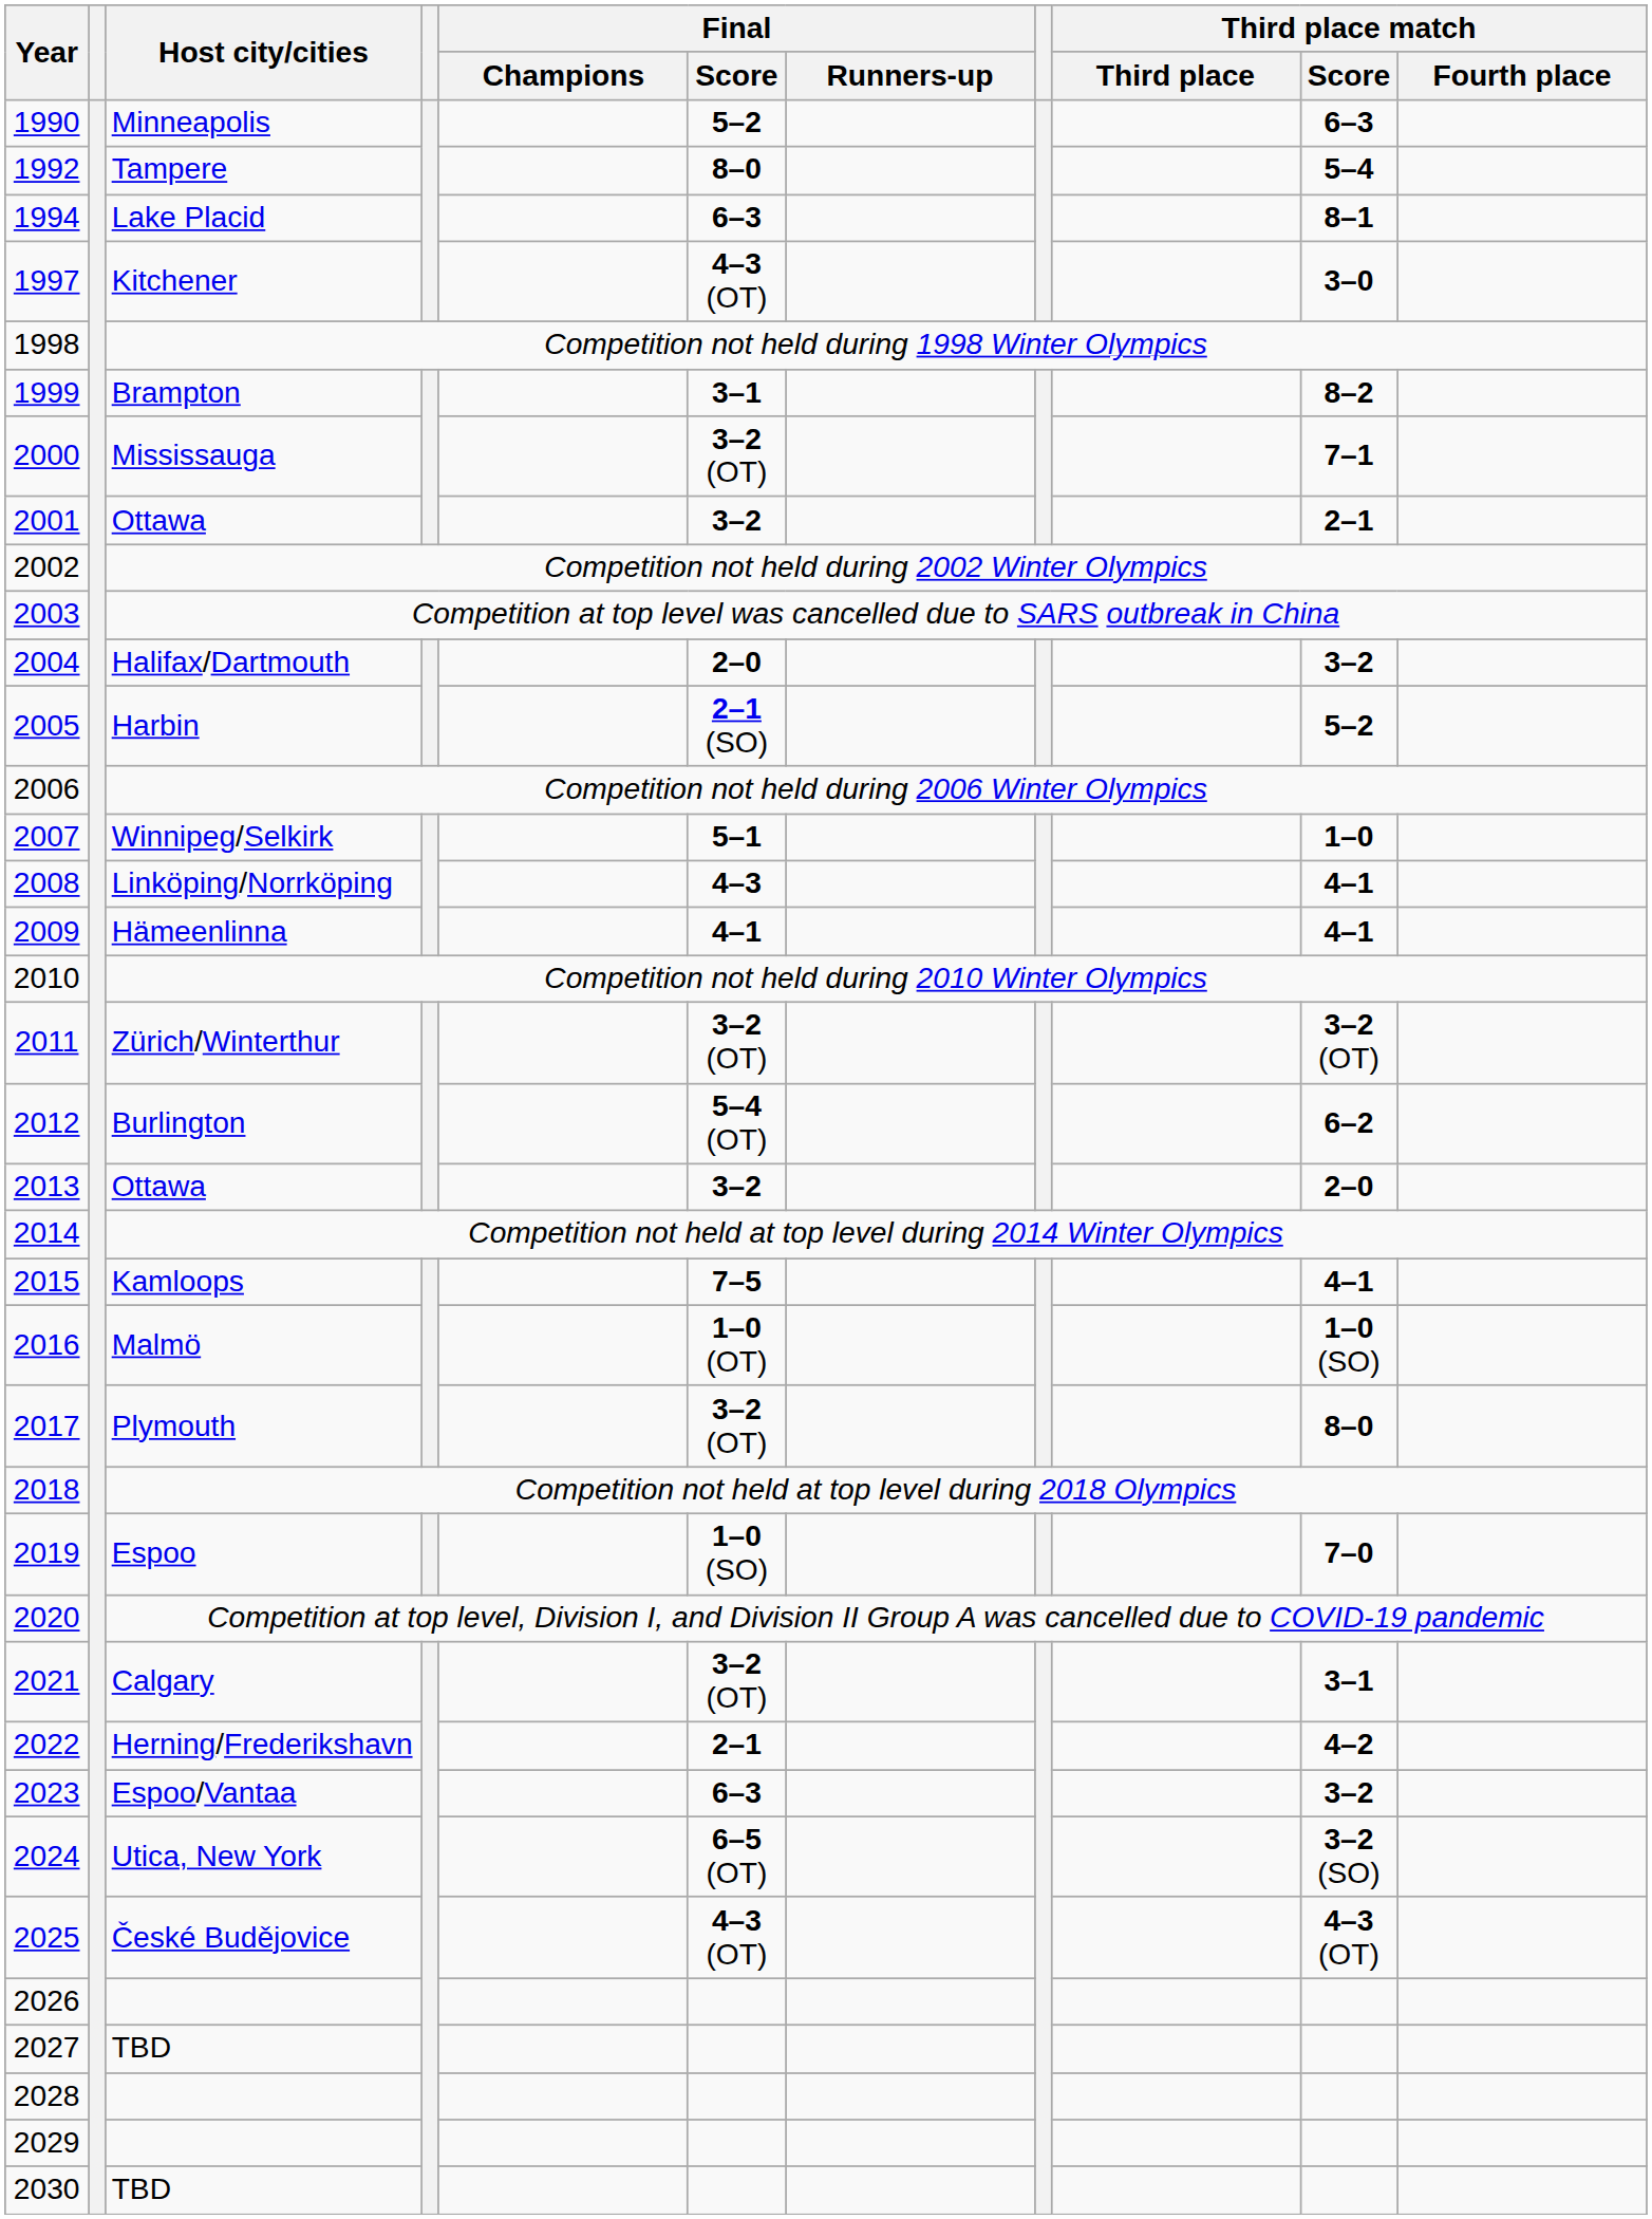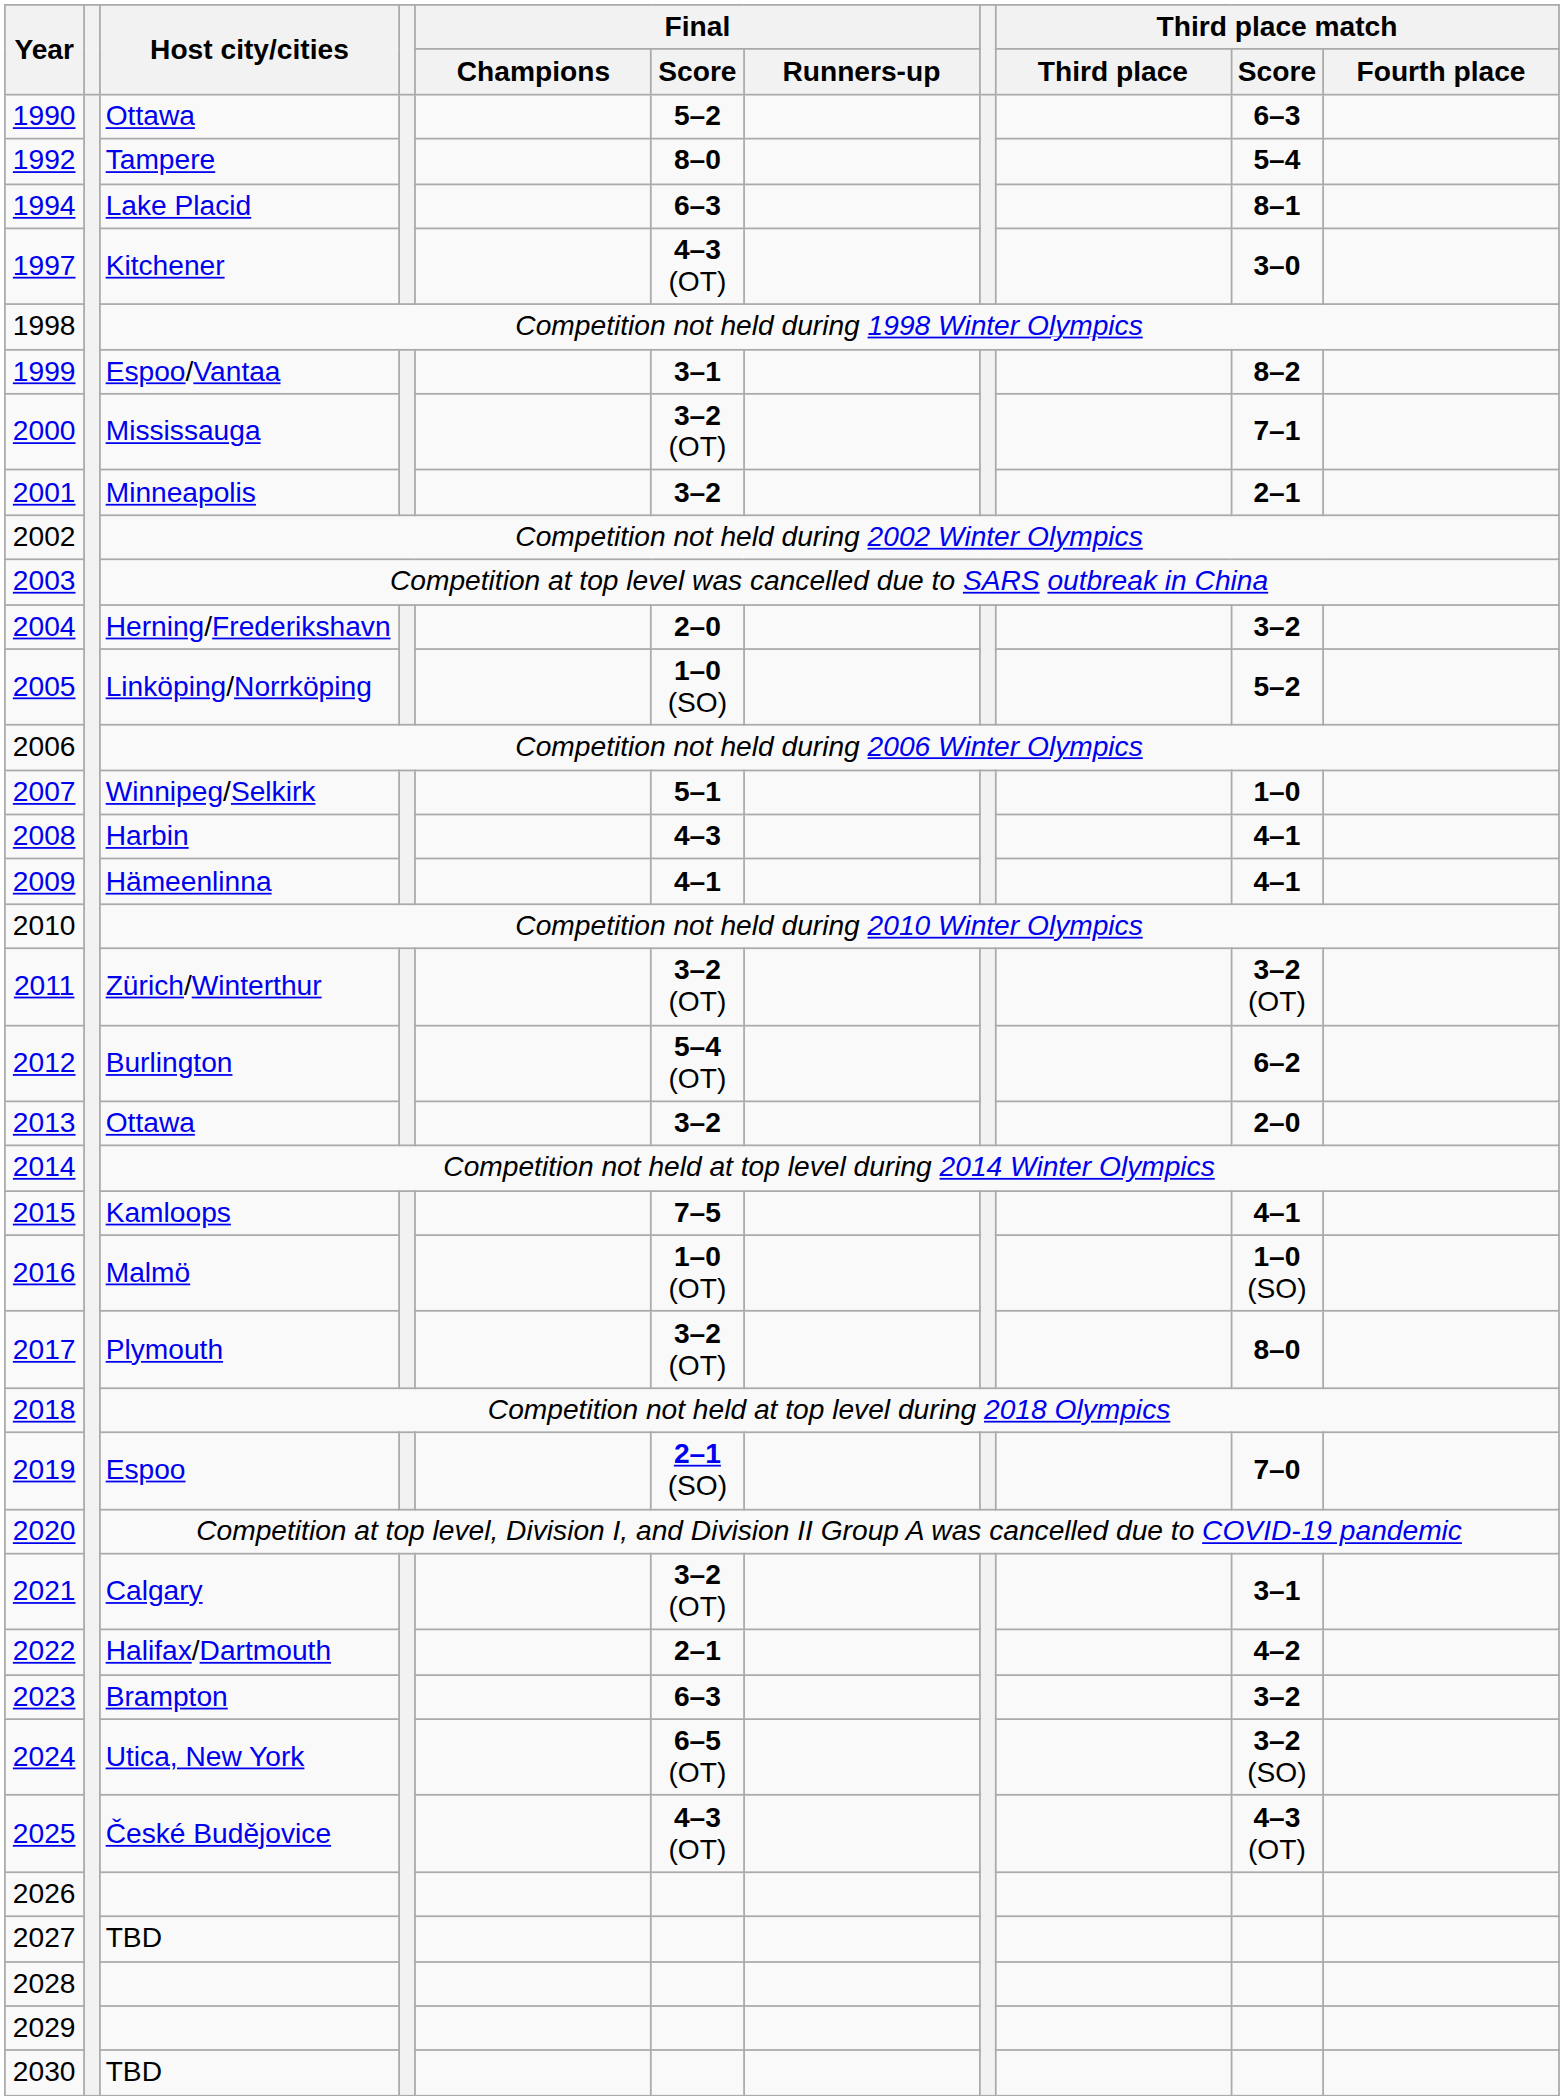1990 | Host city/cities: Minneapolis -> Ottawa
1999 | Host city/cities: Brampton -> Espoo/Vantaa
2001 | Host city/cities: Ottawa -> Minneapolis
2004 | Host city/cities: Halifax/Dartmouth -> Herning/Frederikshavn
2005 | Host city/cities: Harbin -> Linköping/Norrköping
2005 | Final / Score: 2–1 (SO) -> 1–0 (SO)
2008 | Host city/cities: Linköping/Norrköping -> Harbin
2019 | Final / Score: 1–0 (SO) -> 2–1 (SO)
2022 | Host city/cities: Herning/Frederikshavn -> Halifax/Dartmouth
2023 | Host city/cities: Espoo/Vantaa -> Brampton
